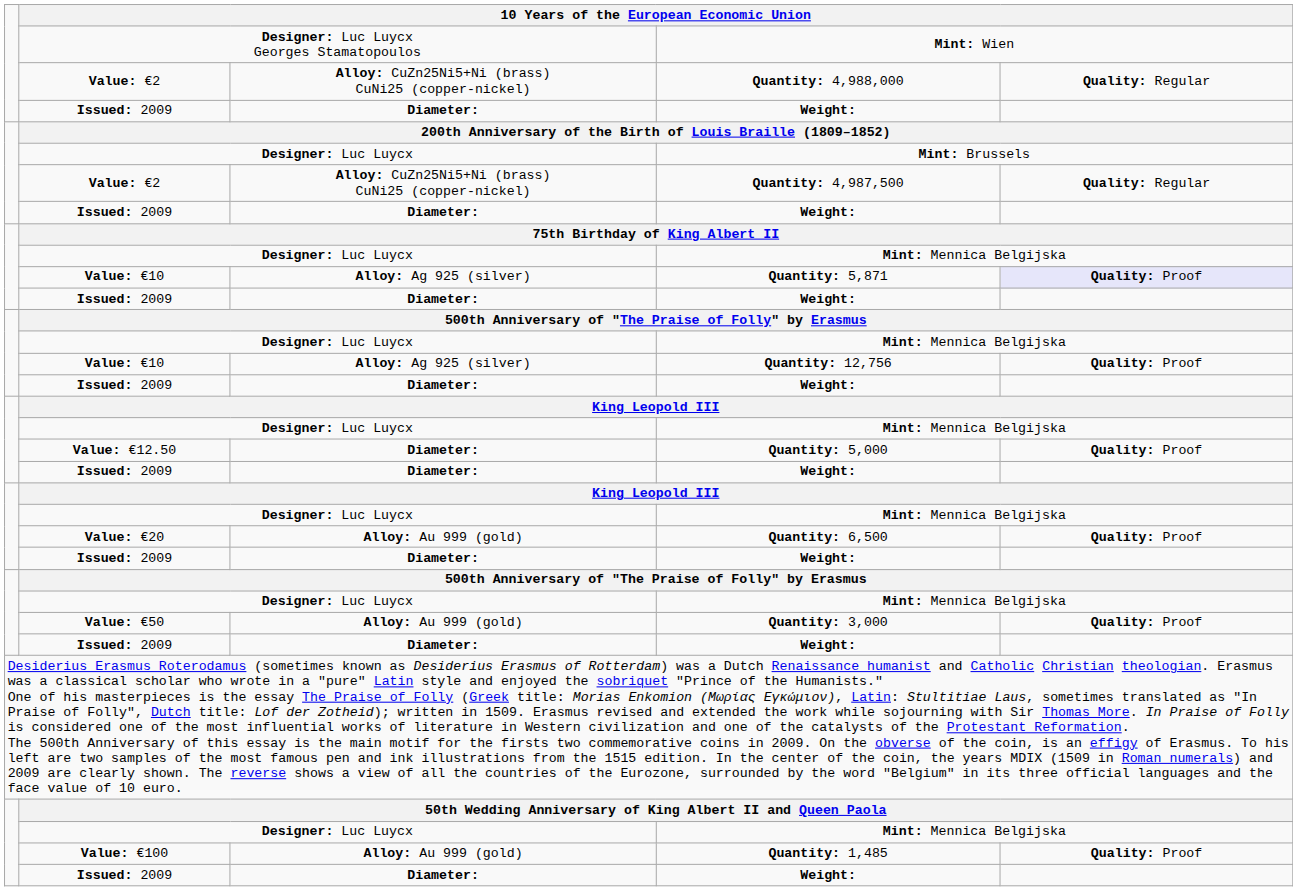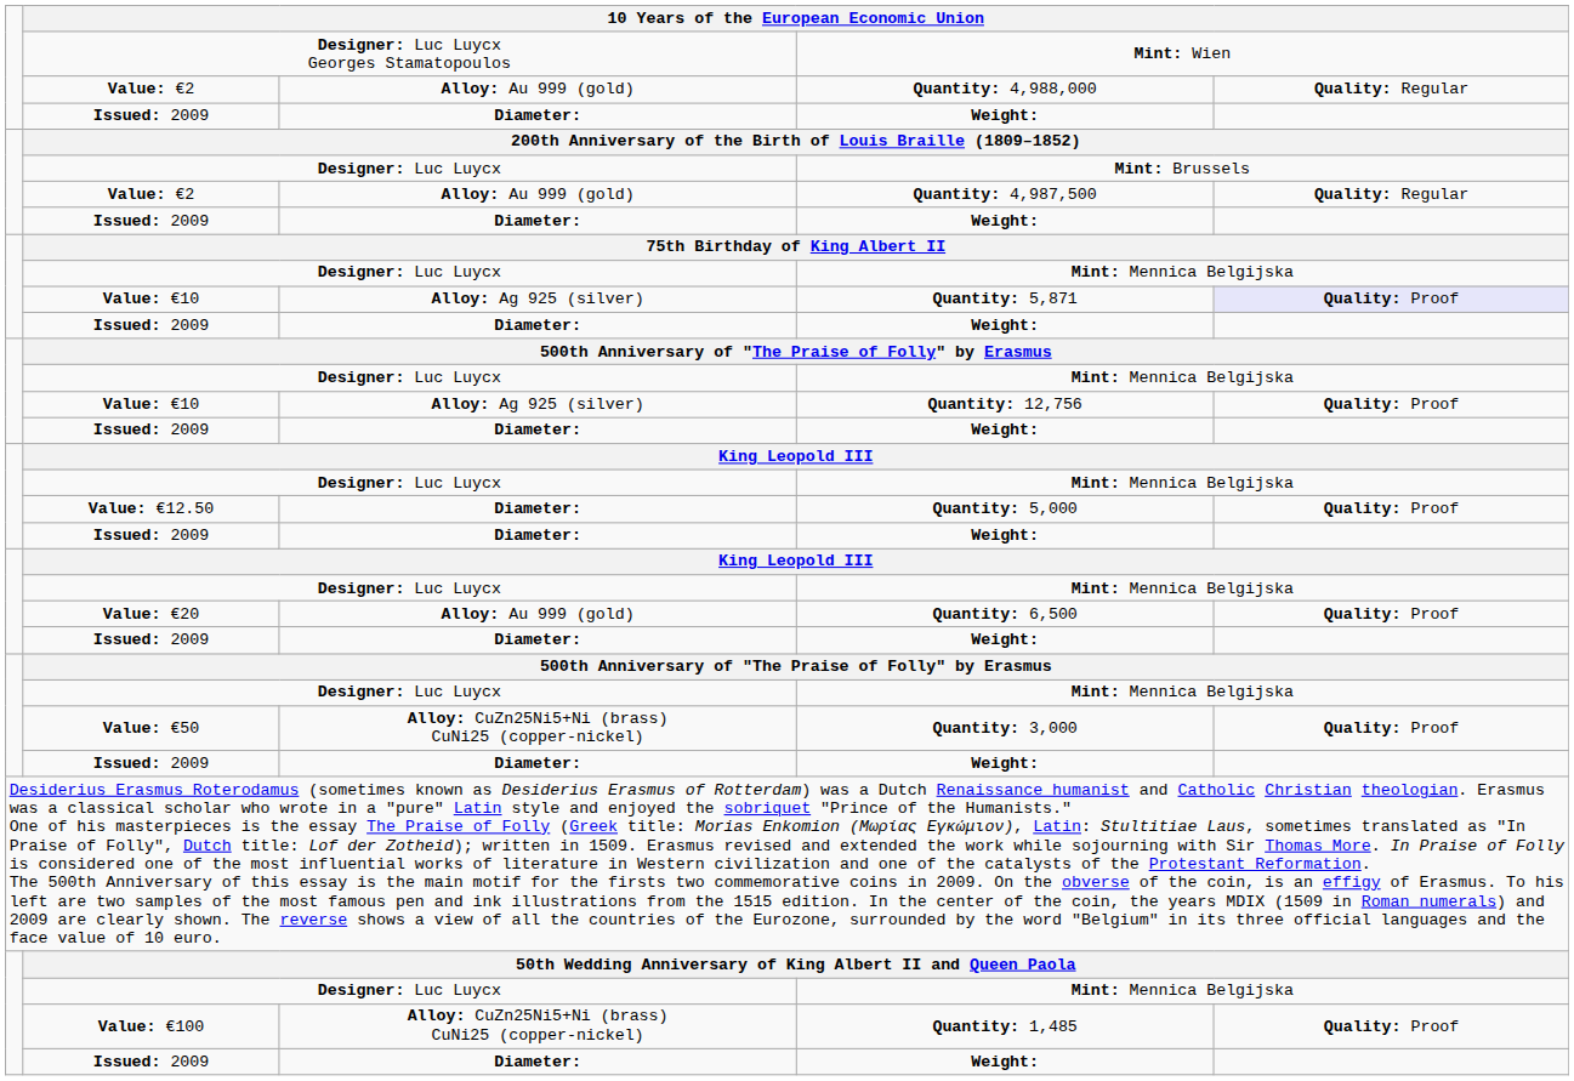Quantity: 4,988,000 | column 3: Alloy: CuZn25Ni5+Ni (brass) CuNi25 (copper-nickel) -> Alloy: Au 999 (gold)
Quantity: 4,987,500 | column 3: Alloy: CuZn25Ni5+Ni (brass) CuNi25 (copper-nickel) -> Alloy: Au 999 (gold)
Quantity: 3,000 | column 3: Alloy: Au 999 (gold) -> Alloy: CuZn25Ni5+Ni (brass) CuNi25 (copper-nickel)
Quantity: 1,485 | column 3: Alloy: Au 999 (gold) -> Alloy: CuZn25Ni5+Ni (brass) CuNi25 (copper-nickel)
